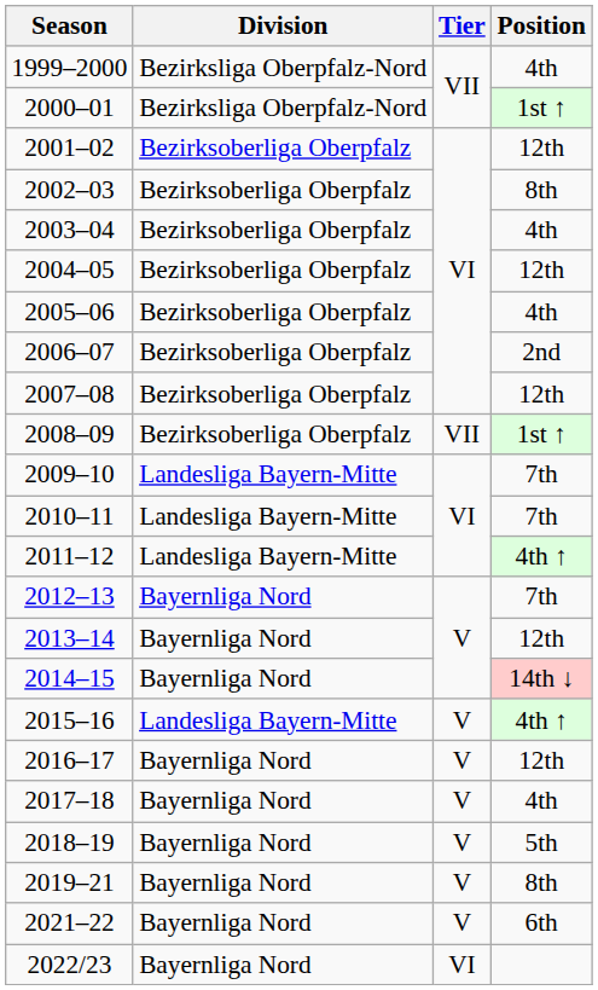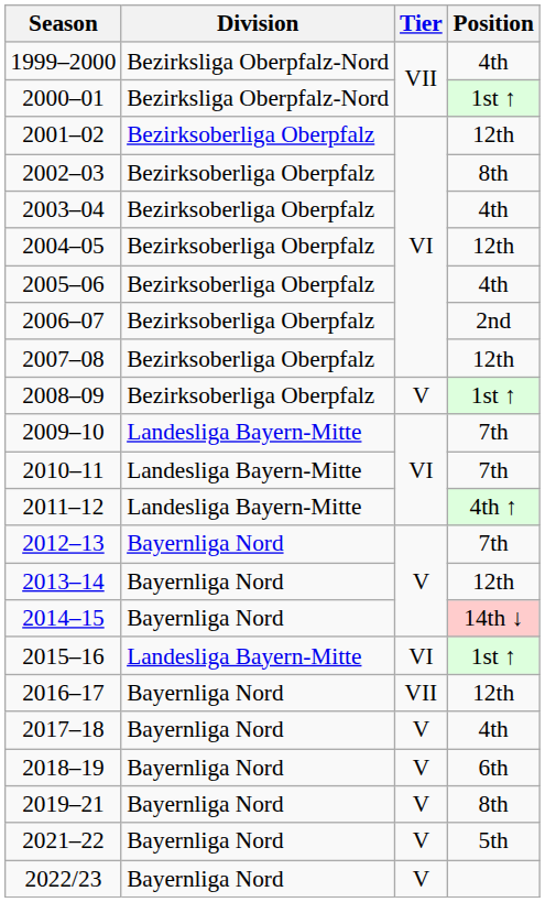2008–09 | Tier: VII -> V
2015–16 | Tier: V -> VI
2015–16 | Position: 4th ↑ -> 1st ↑
2016–17 | Tier: V -> VII
2018–19 | Position: 5th -> 6th
2021–22 | Position: 6th -> 5th
2022/23 | Tier: VI -> V
